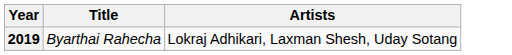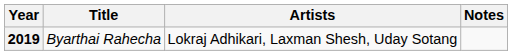+ column: Notes
